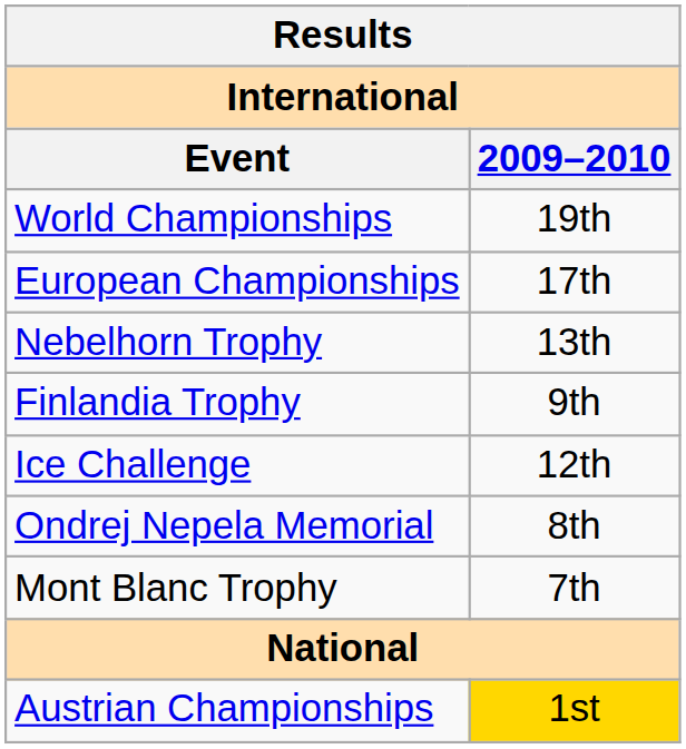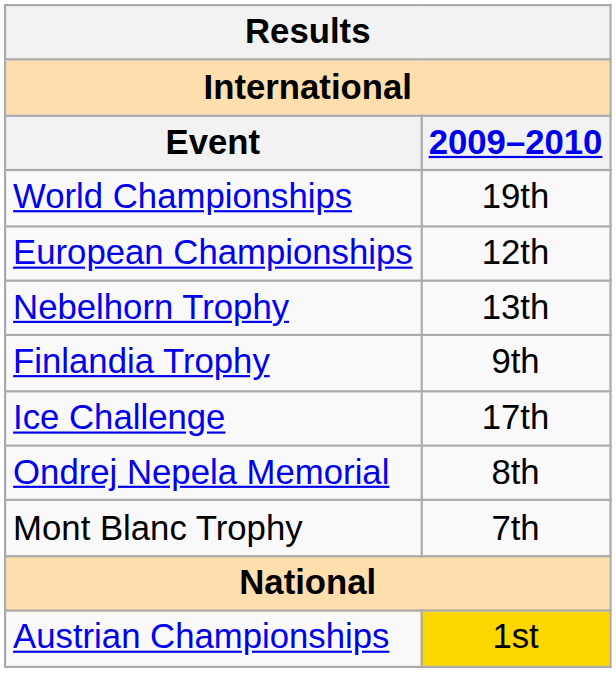European Championships | 2009–2010: 17th -> 12th
Ice Challenge | 2009–2010: 12th -> 17th
